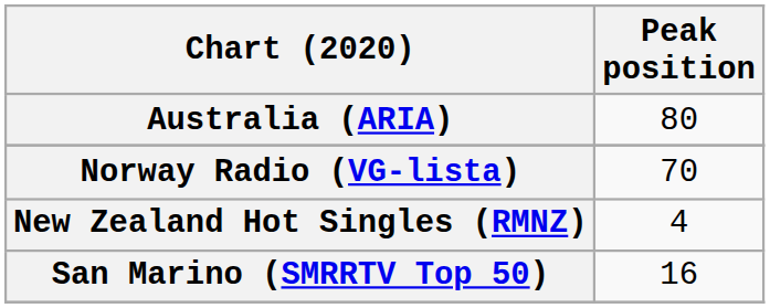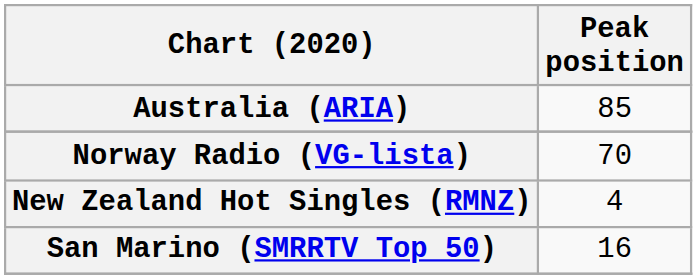Australia (ARIA) | Peak position: 80 -> 85
